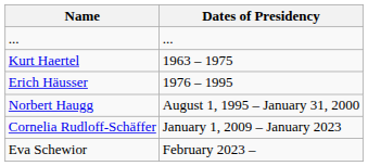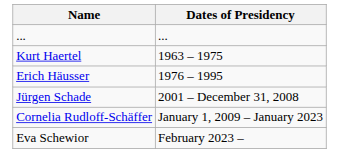- row: Norbert Haugg | August 1, 1995 – January 31, 2000
+ row: Jürgen Schade | 2001 – December 31, 2008
